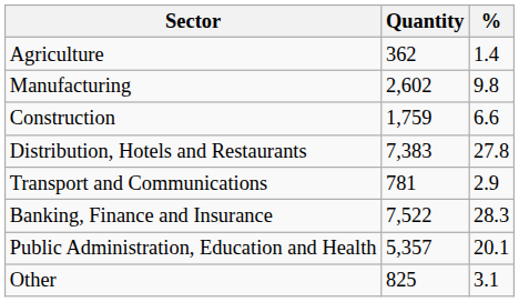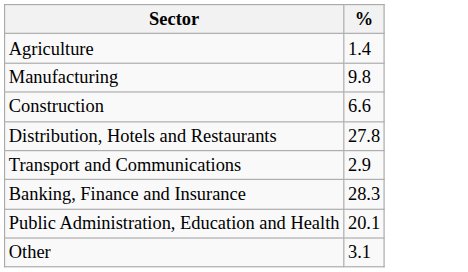- column: Quantity | 362 | 2,602 | 1,759 | 7,383 | 781 | 7,522 | 5,357 | 825
